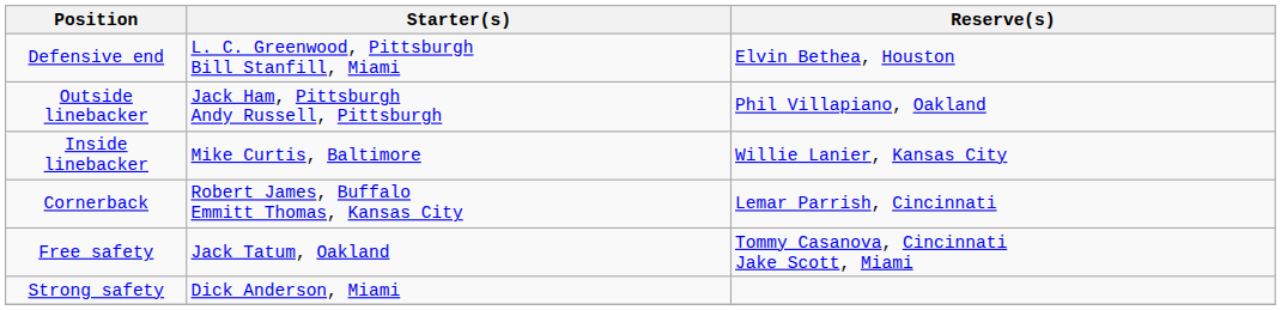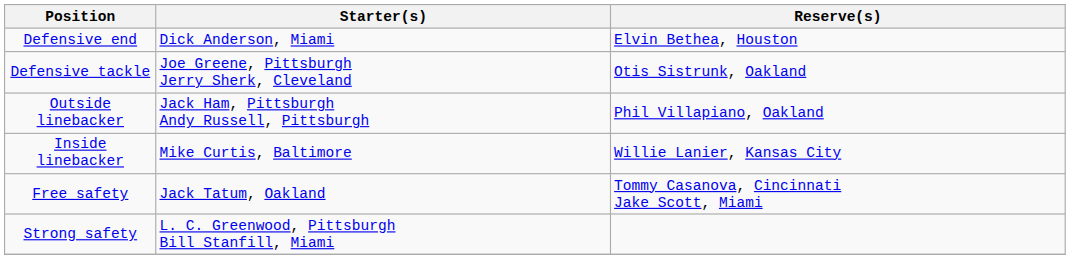Defensive end | Starter(s): L. C. Greenwood, Pittsburgh Bill Stanfill, Miami -> Dick Anderson, Miami
+ row: Defensive tackle | Joe Greene, Pittsburgh Jerry Sherk, Cleveland | Otis Sistrunk, Oakland
- row: Cornerback | Robert James, Buffalo Emmitt Thomas, Kansas City | Lemar Parrish, Cincinnati
Strong safety | Starter(s): Dick Anderson, Miami -> L. C. Greenwood, Pittsburgh Bill Stanfill, Miami
